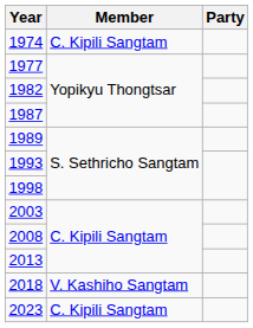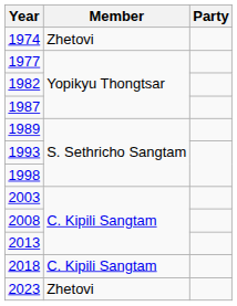1974 | Member: C. Kipili Sangtam -> Zhetovi
2018 | Member: V. Kashiho Sangtam -> C. Kipili Sangtam
2023 | Member: C. Kipili Sangtam -> Zhetovi
